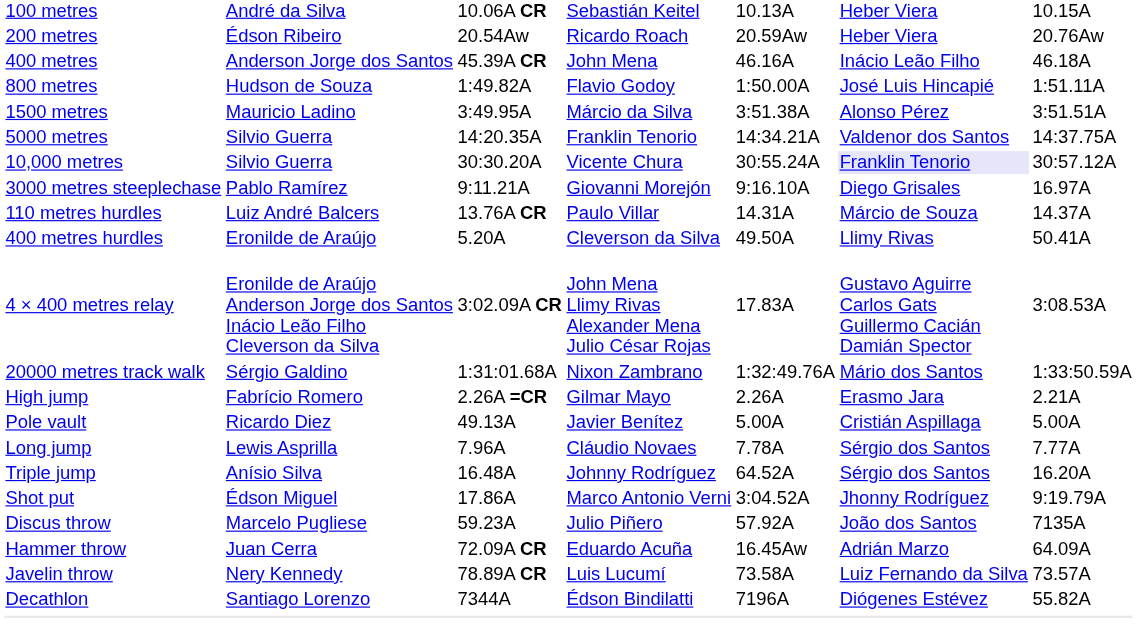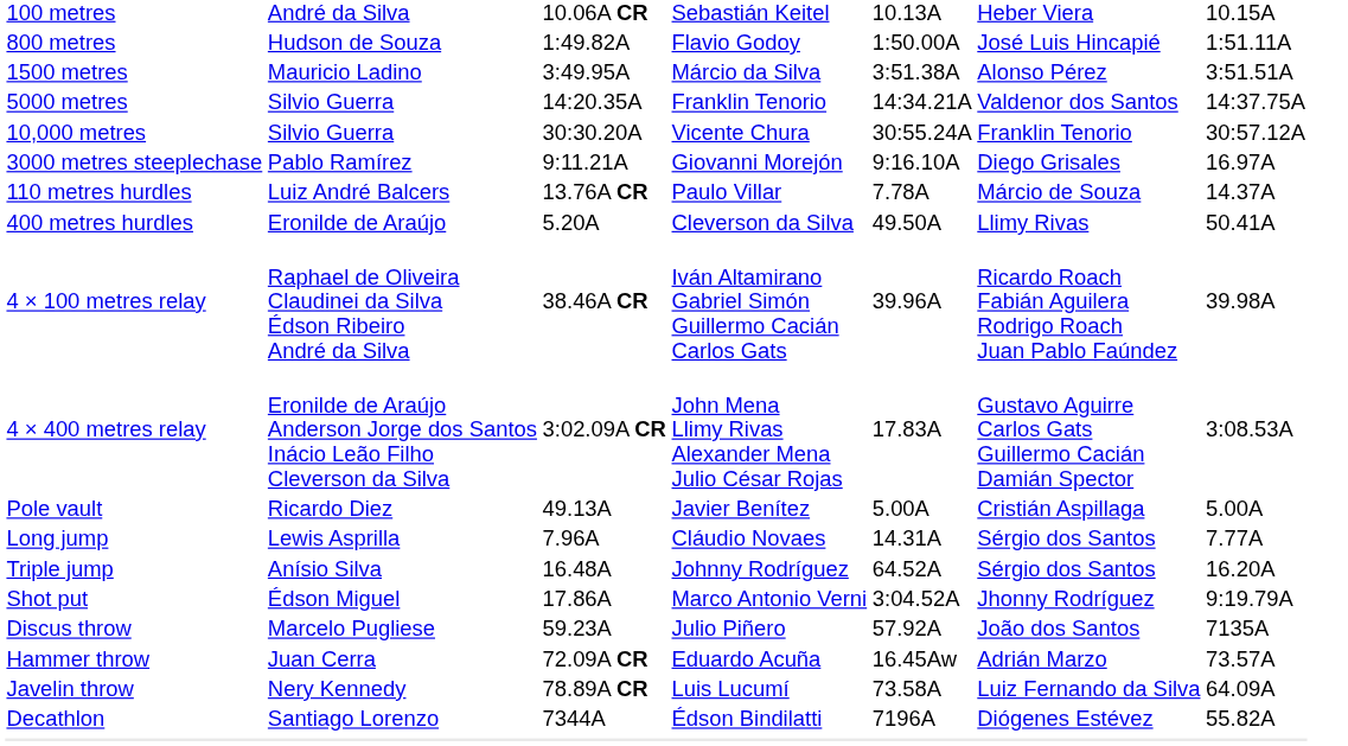- row: 200 metres | Édson Ribeiro | 20.54Aw | Ricardo Roach | 20.59Aw | Heber Viera | 20.76Aw
- row: 400 metres | Anderson Jorge dos Santos | 45.39A CR | John Mena | 46.16A | Inácio Leão Filho | 46.18A
10,000 metres | column 6: lavender background -> no background
110 metres hurdles | column 5: 14.31A -> 7.78A
+ row: 4 × 100 metres relay | Raphael de Oliveira Claudinei da Silva Édson Ribeiro André da Silva | 38.46A CR | Iván Altamirano Gabriel Simón Guillermo Cacián Carlos Gats | 39.96A | Ricardo Roach Fabián Aguilera Rodrigo Roach Juan Pablo Faúndez | 39.98A
- row: 20000 metres track walk | Sérgio Galdino | 1:31:01.68A | Nixon Zambrano | 1:32:49.76A | Mário dos Santos | 1:33:50.59A
- row: High jump | Fabrício Romero | 2.26A =CR | Gilmar Mayo | 2.26A | Erasmo Jara | 2.21A
Long jump | column 5: 7.78A -> 14.31A
Hammer throw | column 7: 64.09A -> 73.57A
Javelin throw | column 7: 73.57A -> 64.09A
